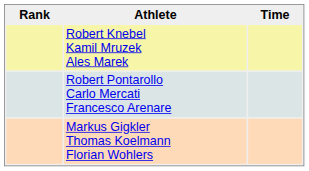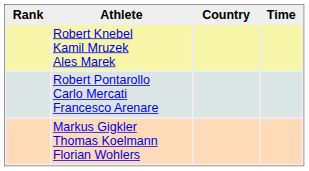+ column: Country
